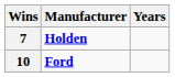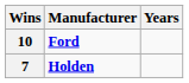rows swapped: 10 <-> 7
